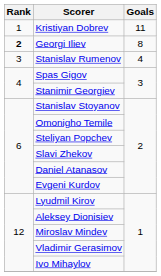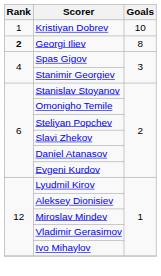Kristiyan Dobrev | Goals: 11 -> 10
- row: 3 | Stanislav Rumenov | 4
